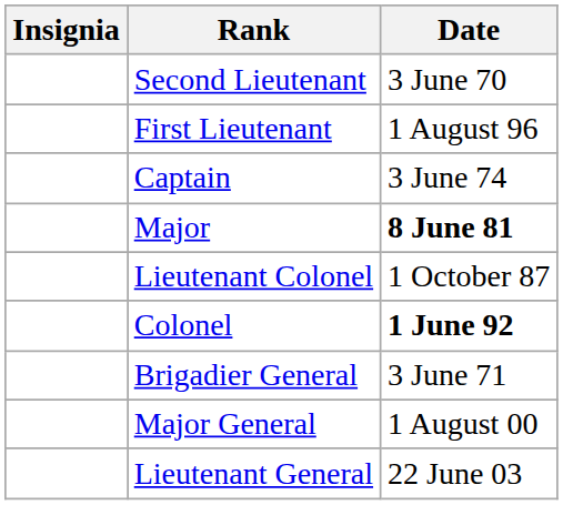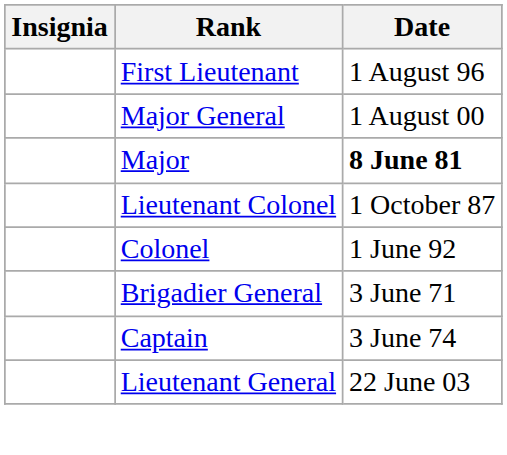- row: Second Lieutenant | 3 June 70
rows swapped: Captain <-> Major General
Colonel | Date: bold -> normal
